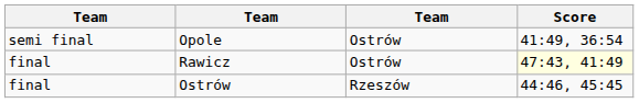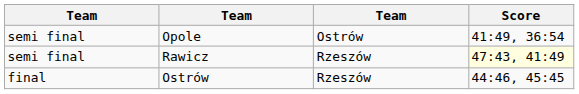Rawicz | column 1: final -> semi final
Rawicz | column 3: Ostrów -> Rzeszów
